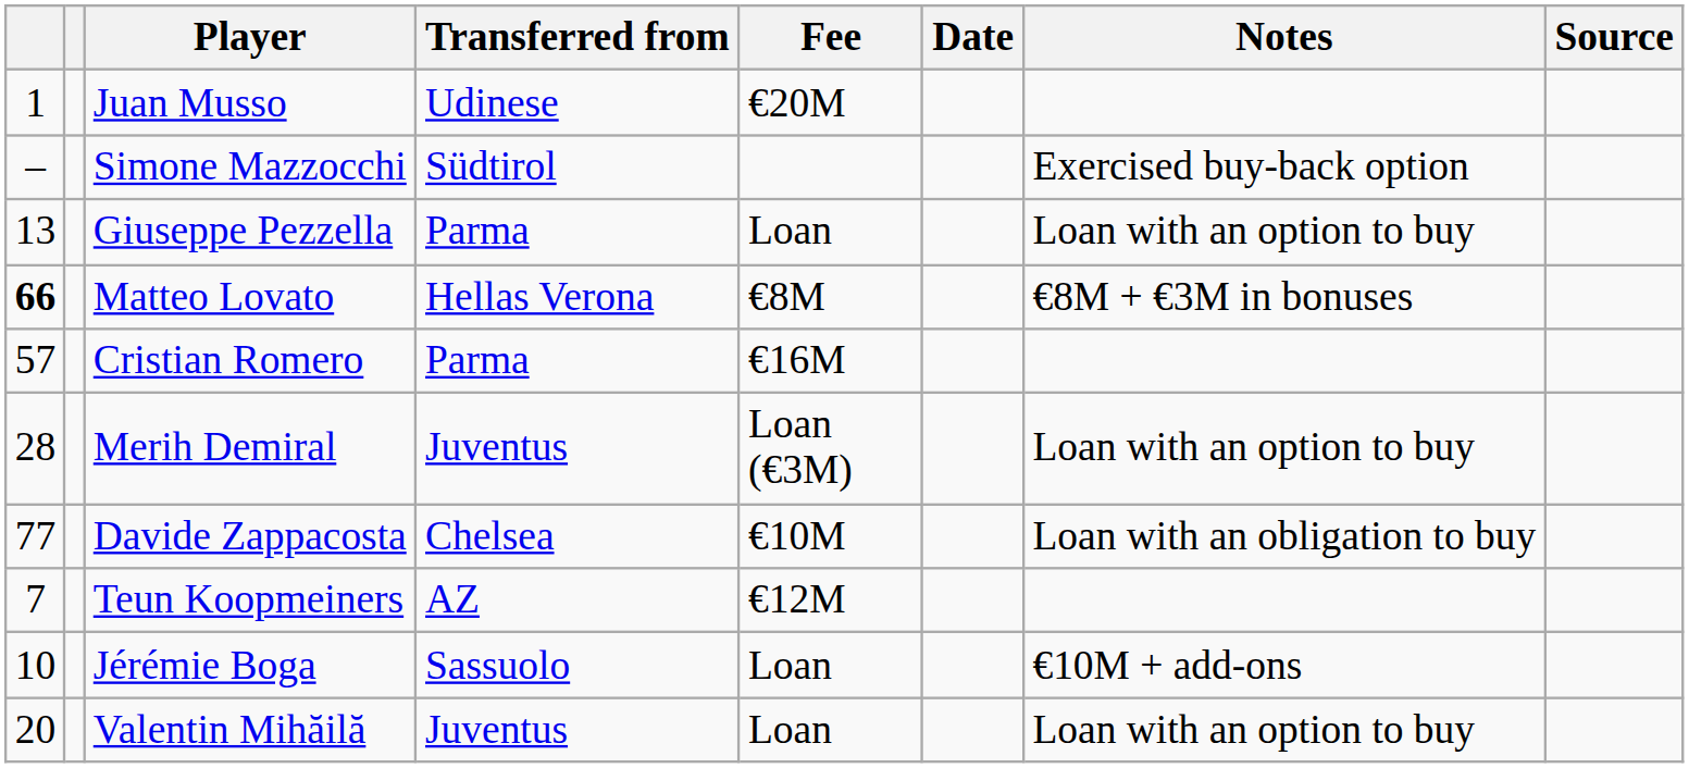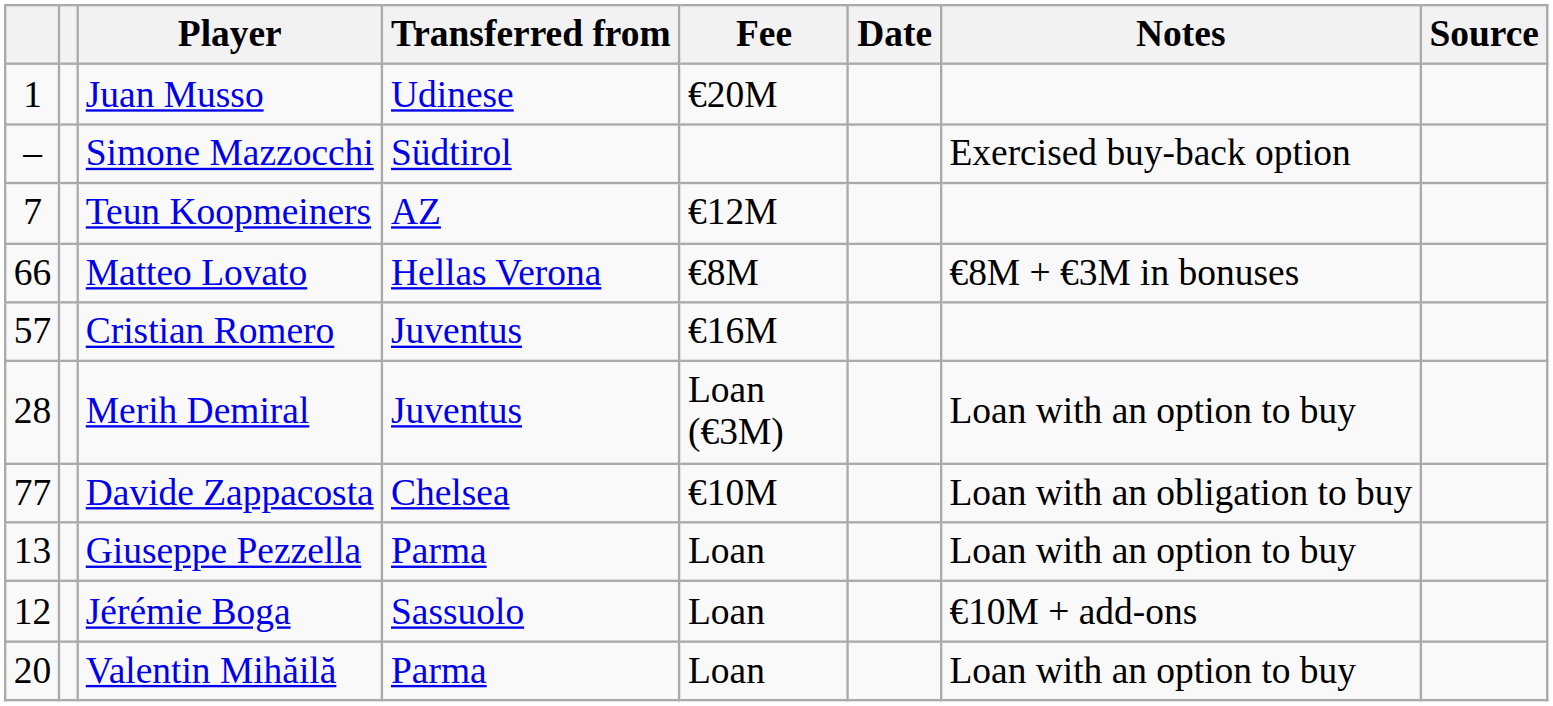rows swapped: Giuseppe Pezzella <-> Teun Koopmeiners
Matteo Lovato | column 1: bold -> normal
Cristian Romero | Transferred from: Parma -> Juventus
Jérémie Boga | column 1: 10 -> 12
Valentin Mihăilă | Transferred from: Juventus -> Parma
